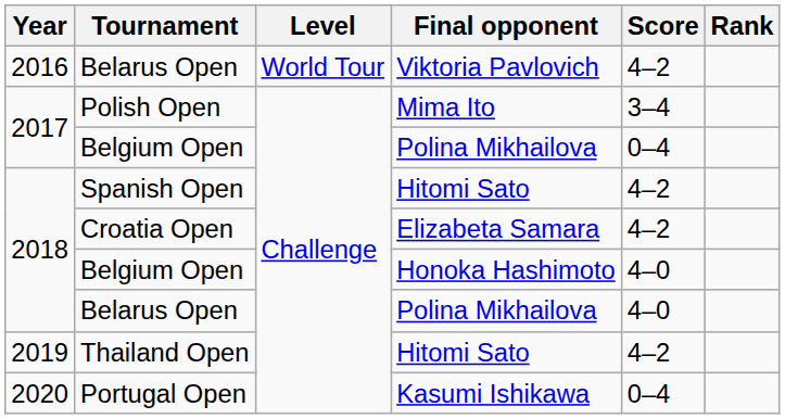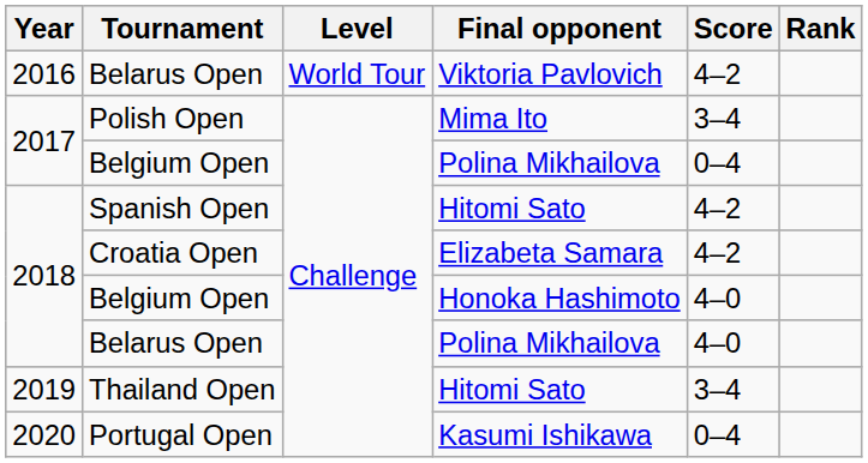Thailand Open | Score: 4–2 -> 3–4
